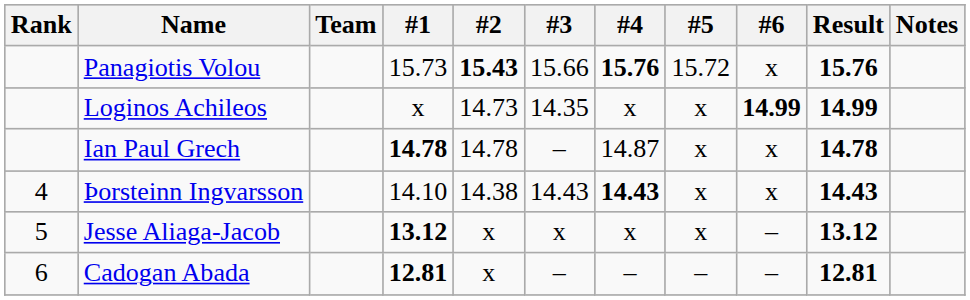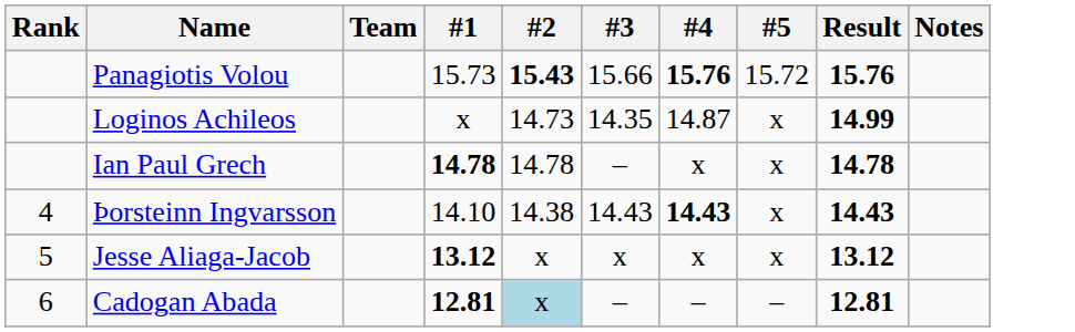- column: #6 | x | 14.99 | x | x | – | –
Loginos Achileos | #4: x -> 14.87
Ian Paul Grech | #4: 14.87 -> x
Cadogan Abada | #2: no background -> lightblue background
